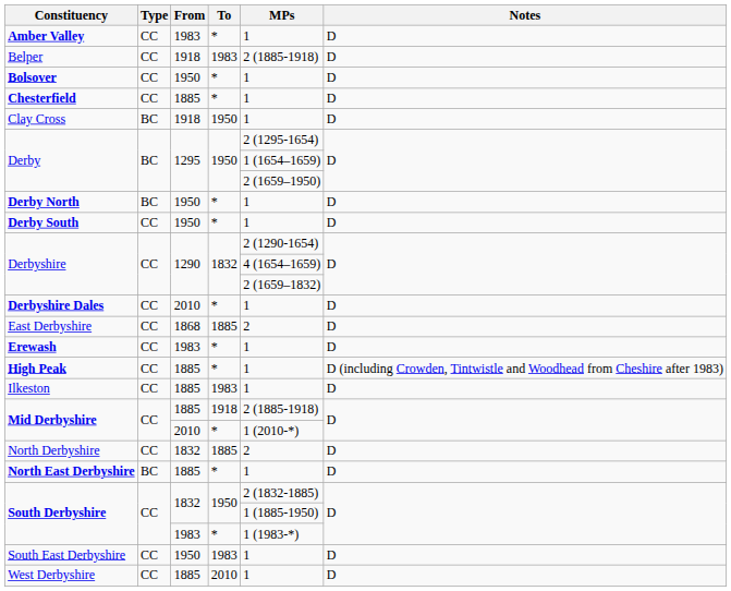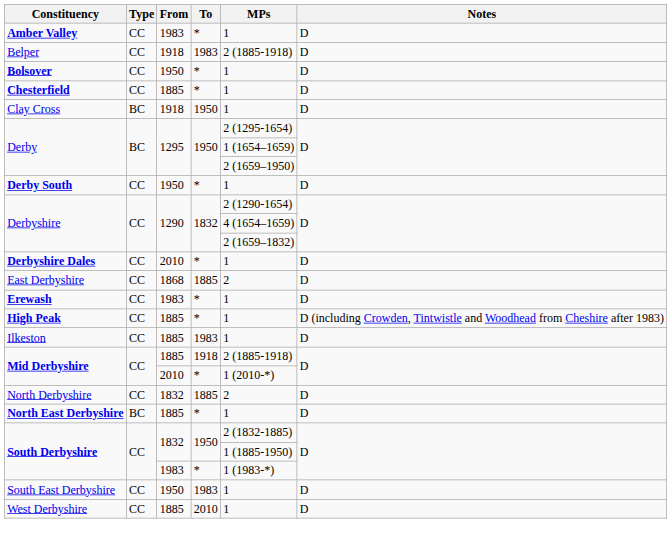- row: Derby North | BC | 1950 | * | 1 | D
